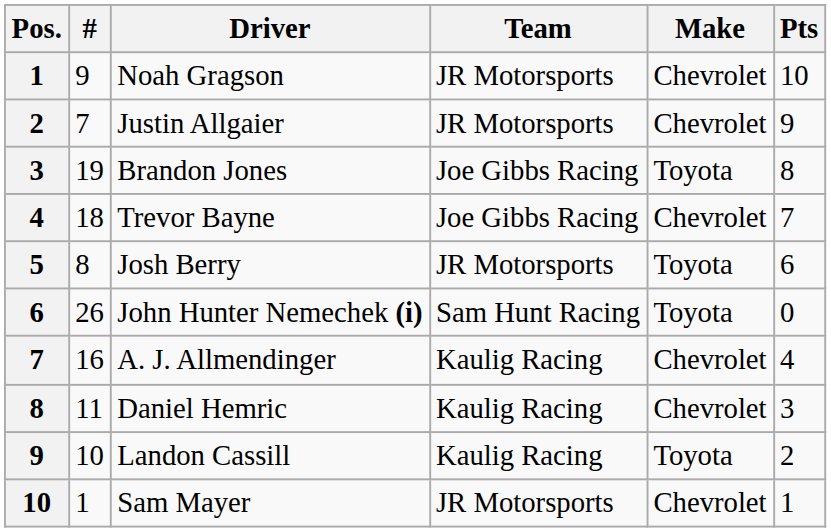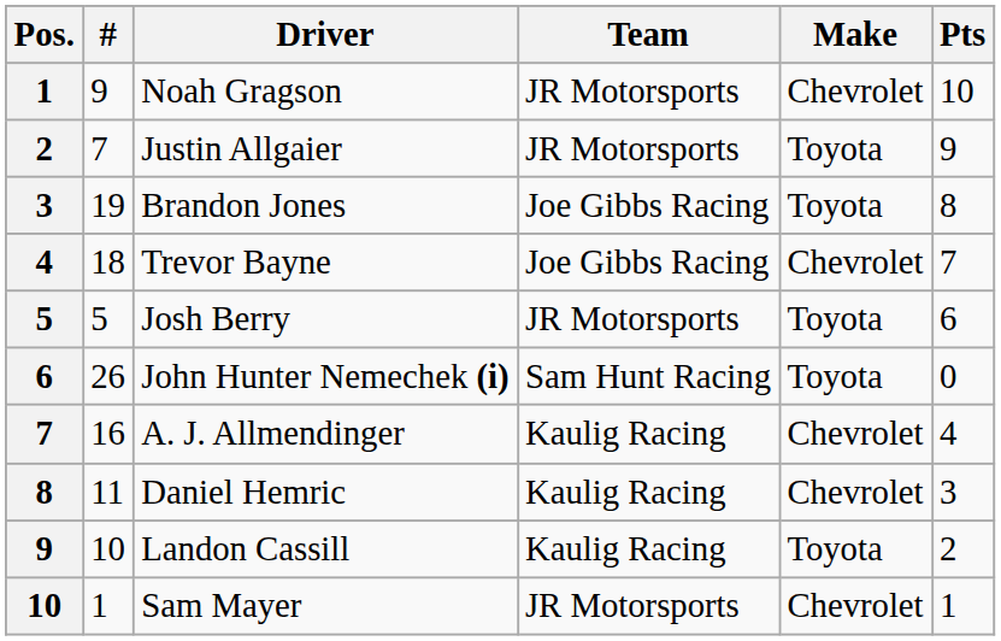Justin Allgaier | Make: Chevrolet -> Toyota
Josh Berry | #: 8 -> 5
